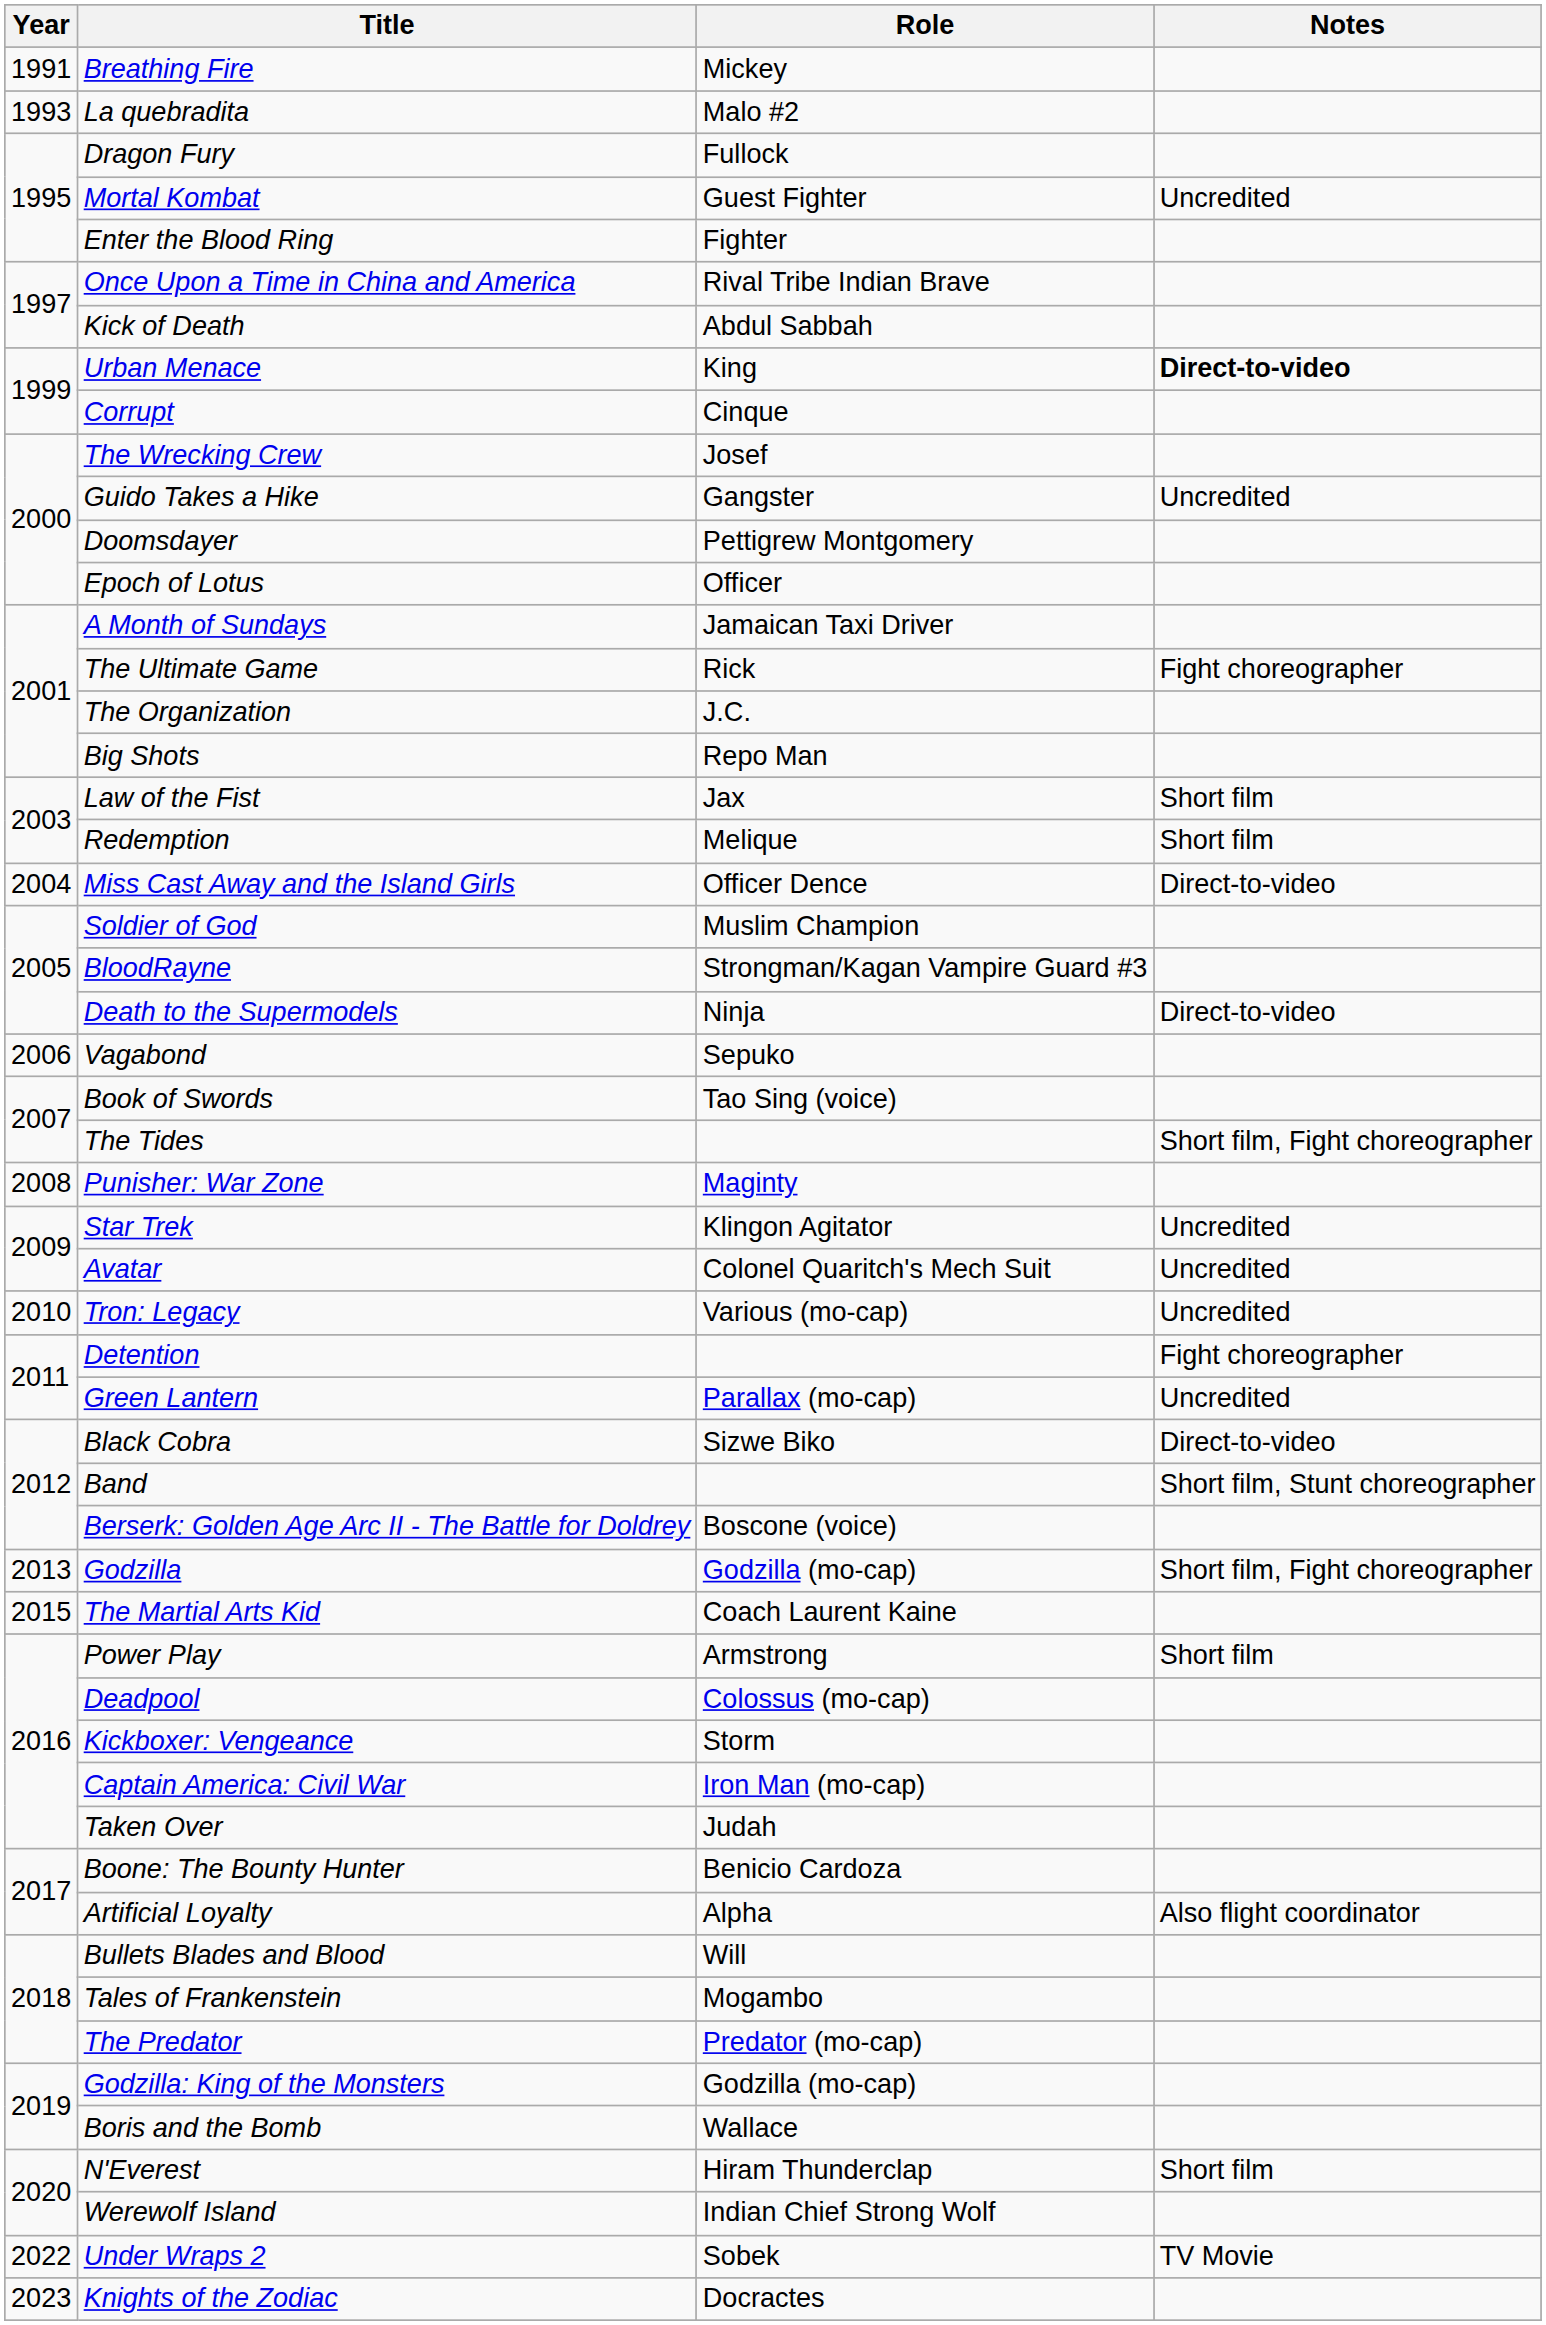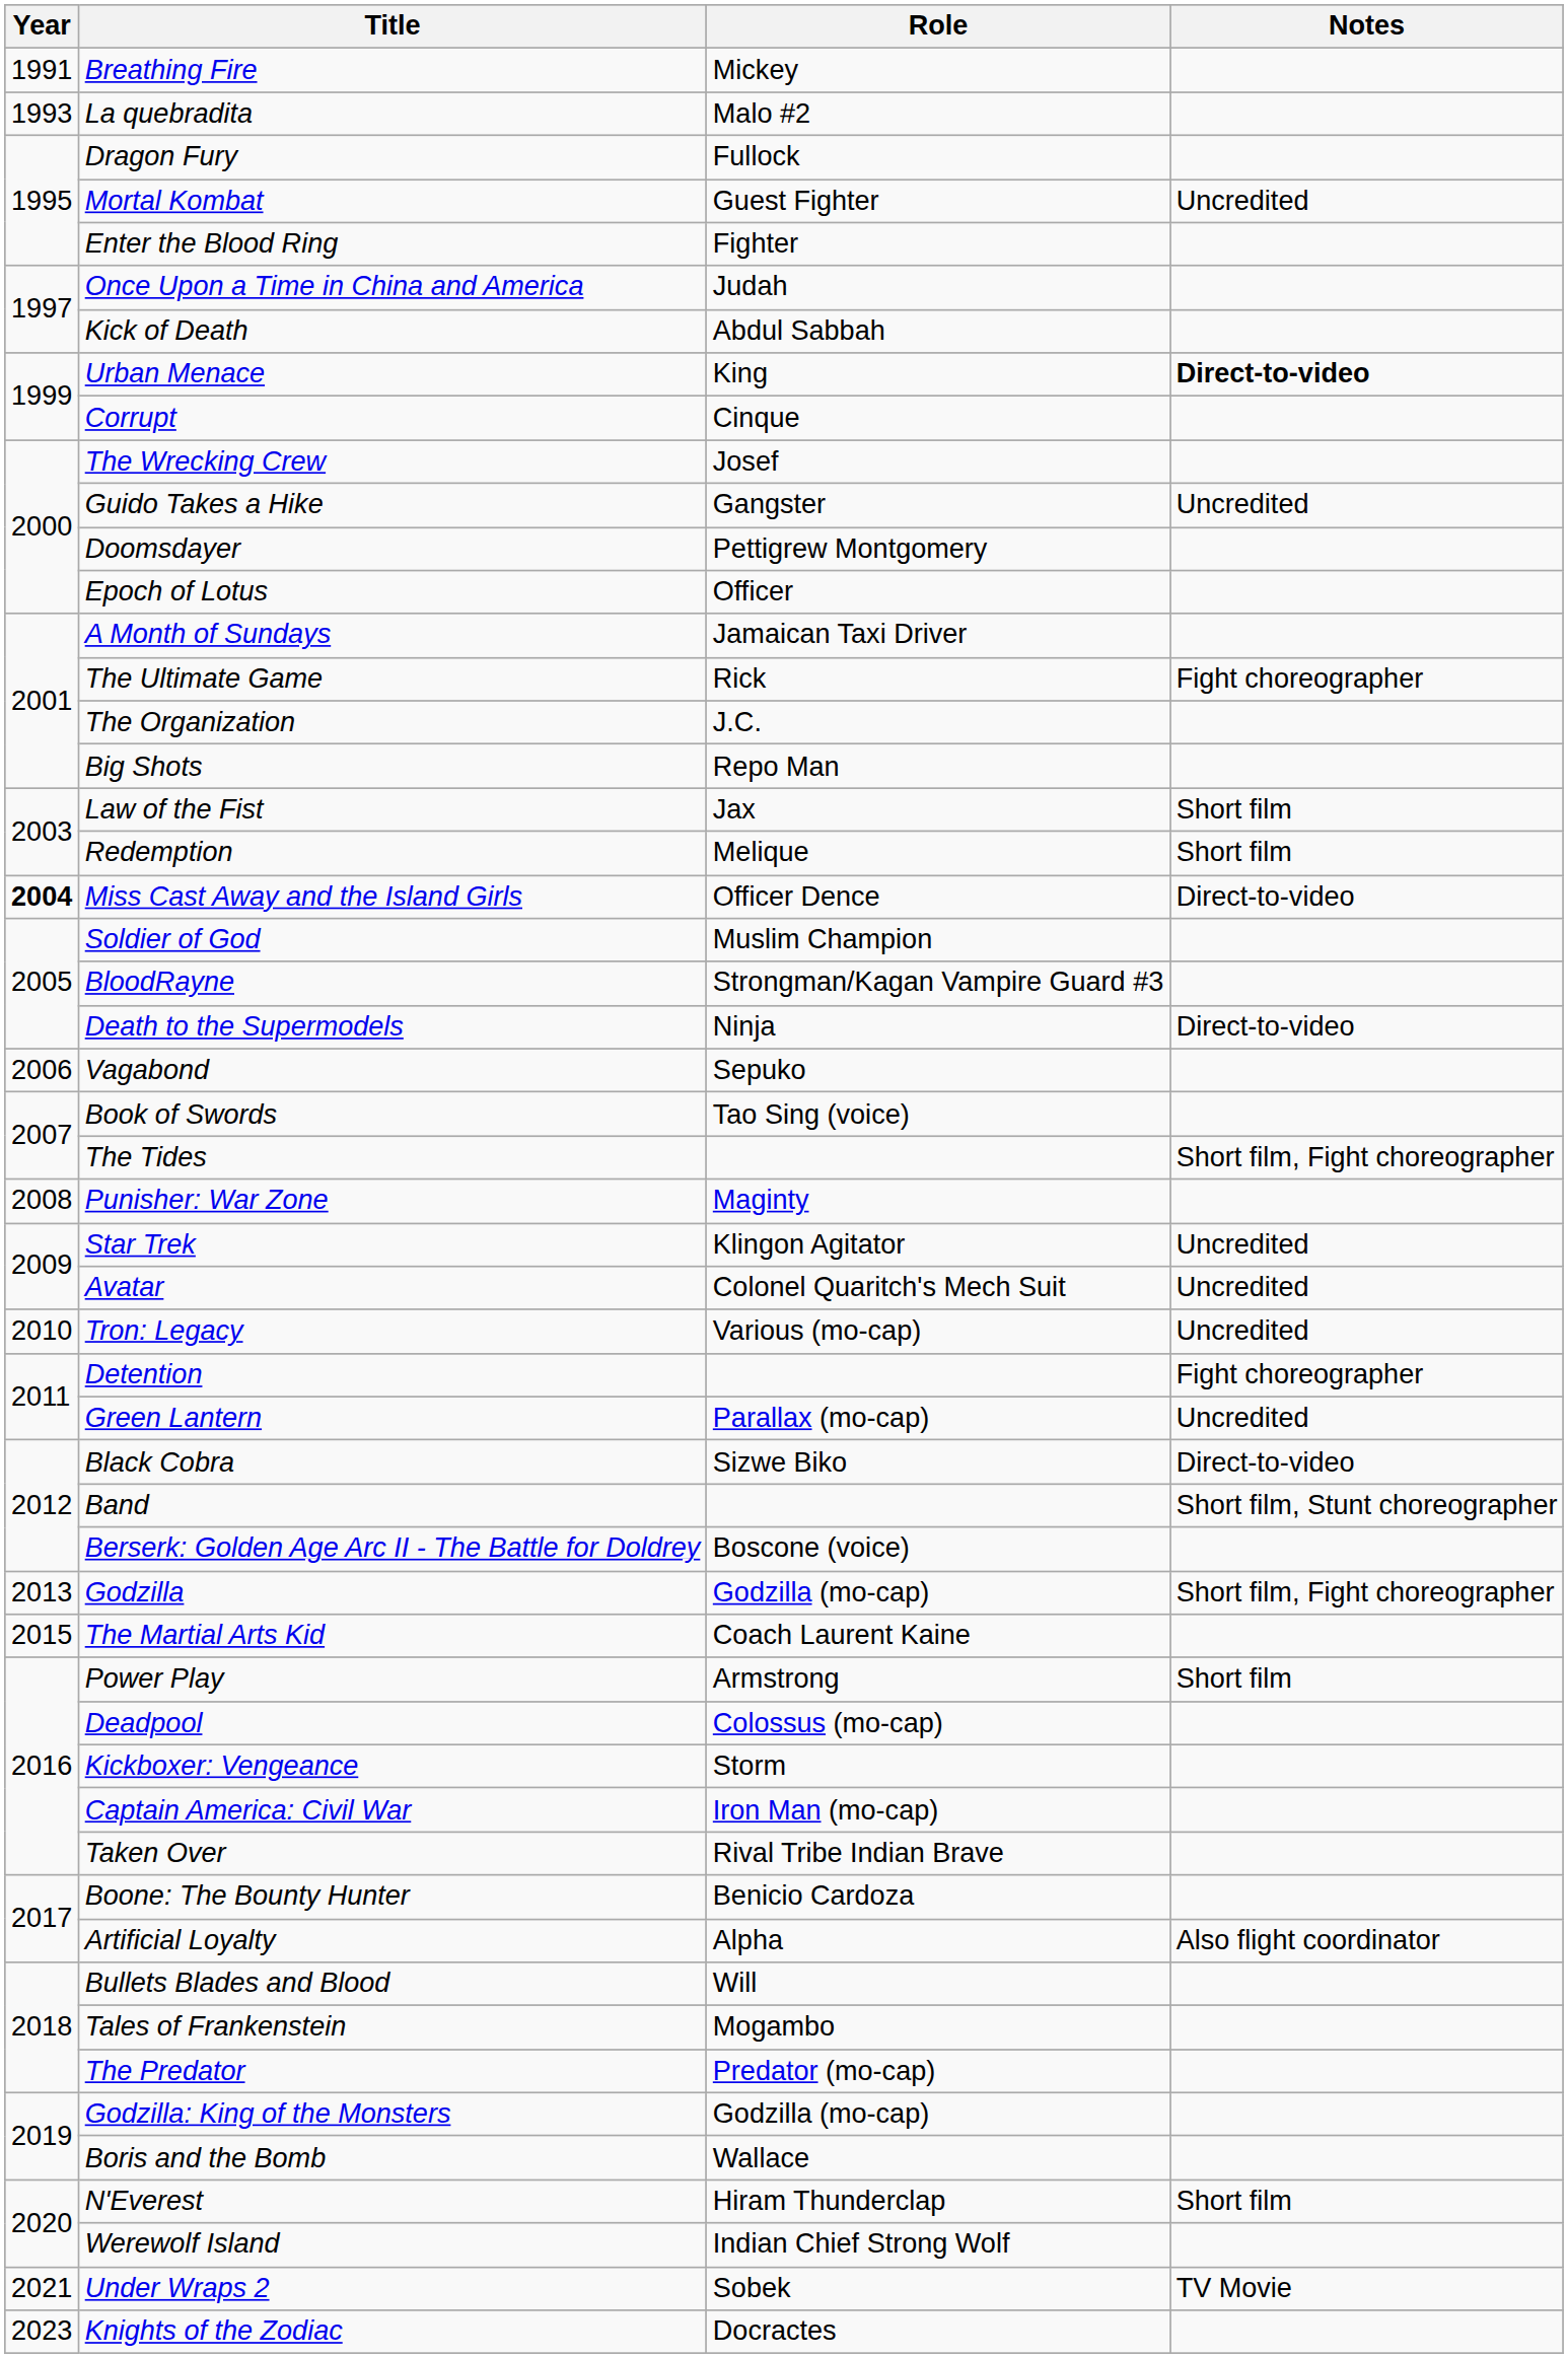Once Upon a Time in China and America | Role: Rival Tribe Indian Brave -> Judah
Miss Cast Away and the Island Girls | Year: normal -> bold
Taken Over | Role: Judah -> Rival Tribe Indian Brave
Under Wraps 2 | Year: 2022 -> 2021
